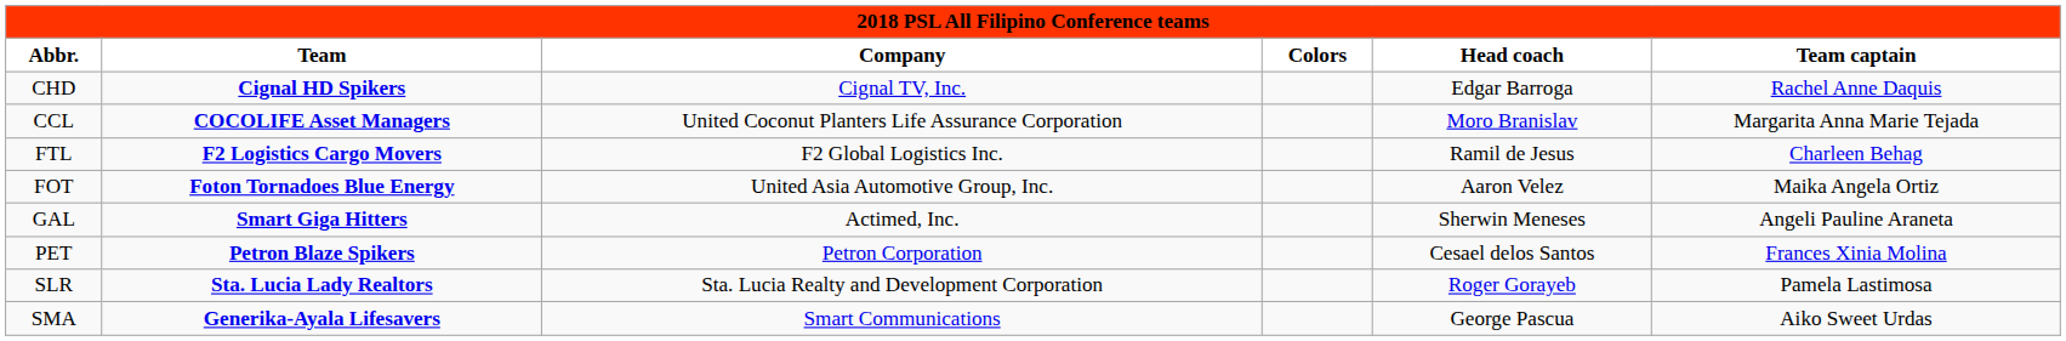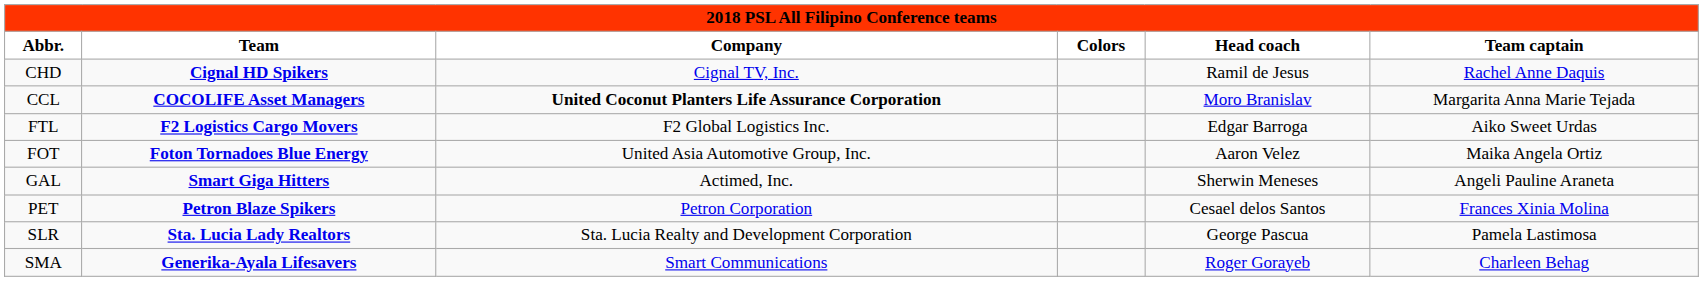CHD | Head coach: Edgar Barroga -> Ramil de Jesus
CCL | Company: normal -> bold
FTL | Head coach: Ramil de Jesus -> Edgar Barroga
FTL | Team captain: Charleen Behag -> Aiko Sweet Urdas
SLR | Head coach: Roger Gorayeb -> George Pascua
SMA | Head coach: George Pascua -> Roger Gorayeb
SMA | Team captain: Aiko Sweet Urdas -> Charleen Behag
